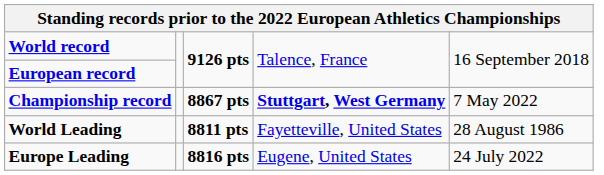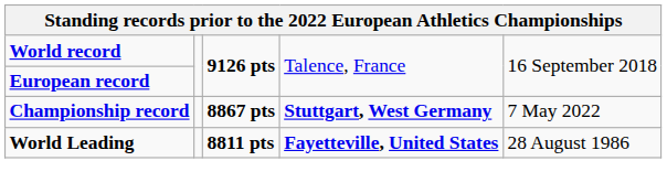World Leading | column 4: normal -> bold
- row: Europe Leading | 8816 pts | Eugene, United States | 24 July 2022
